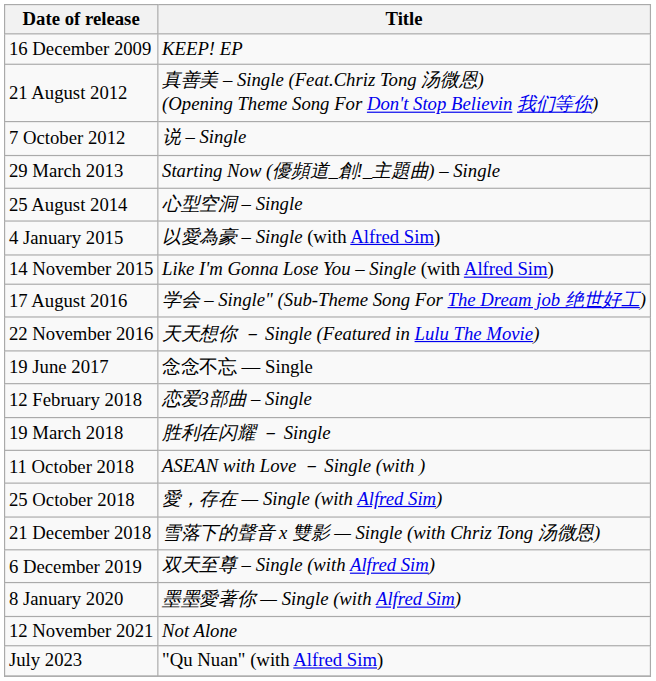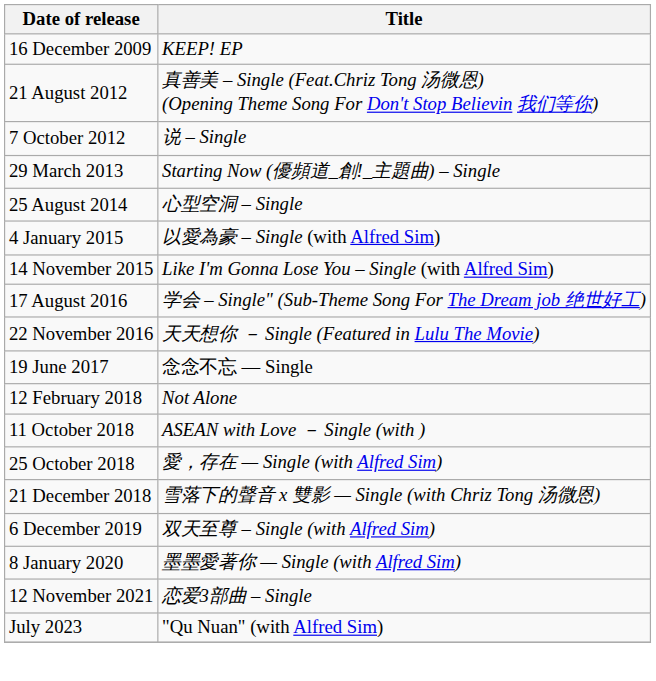12 February 2018 | Title: 恋爱3部曲 – Single -> Not Alone
- row: 19 March 2018 | 胜利在闪耀 － Single
12 November 2021 | Title: Not Alone -> 恋爱3部曲 – Single
